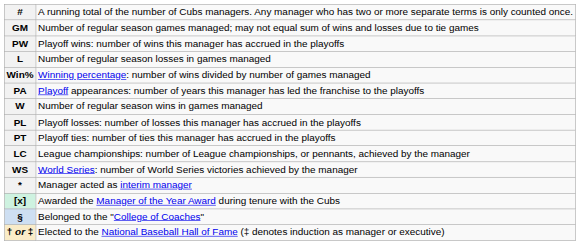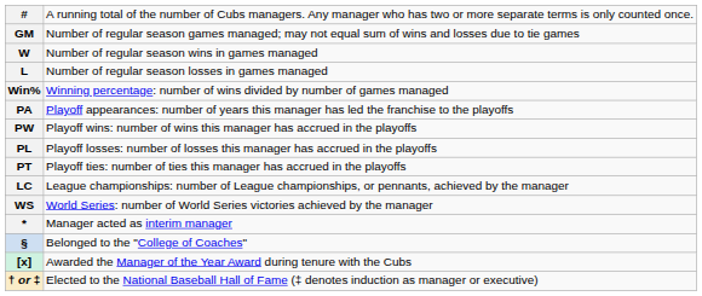rows swapped: W <-> PW
rows swapped: § <-> [x]
